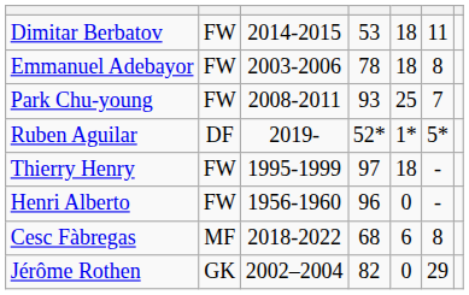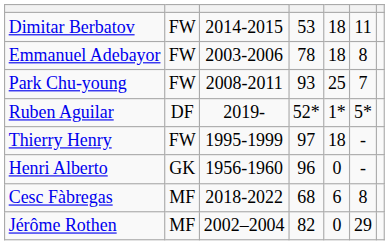Henri Alberto | column 2: FW -> GK
Jérôme Rothen | column 2: GK -> MF
